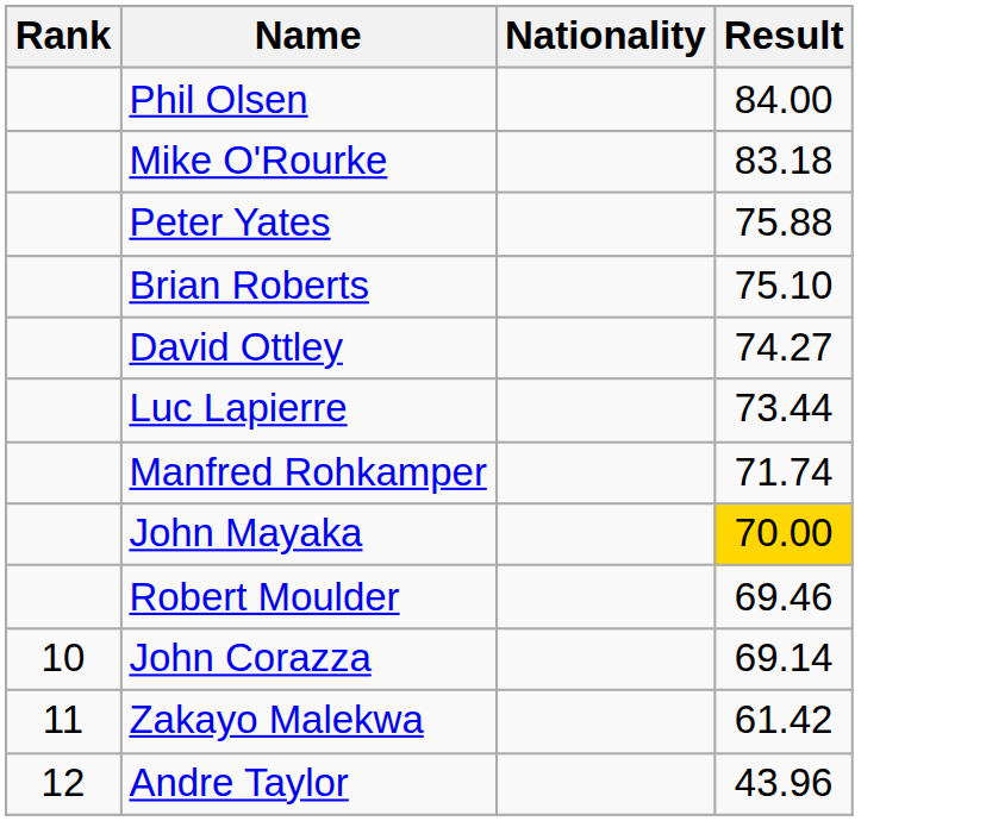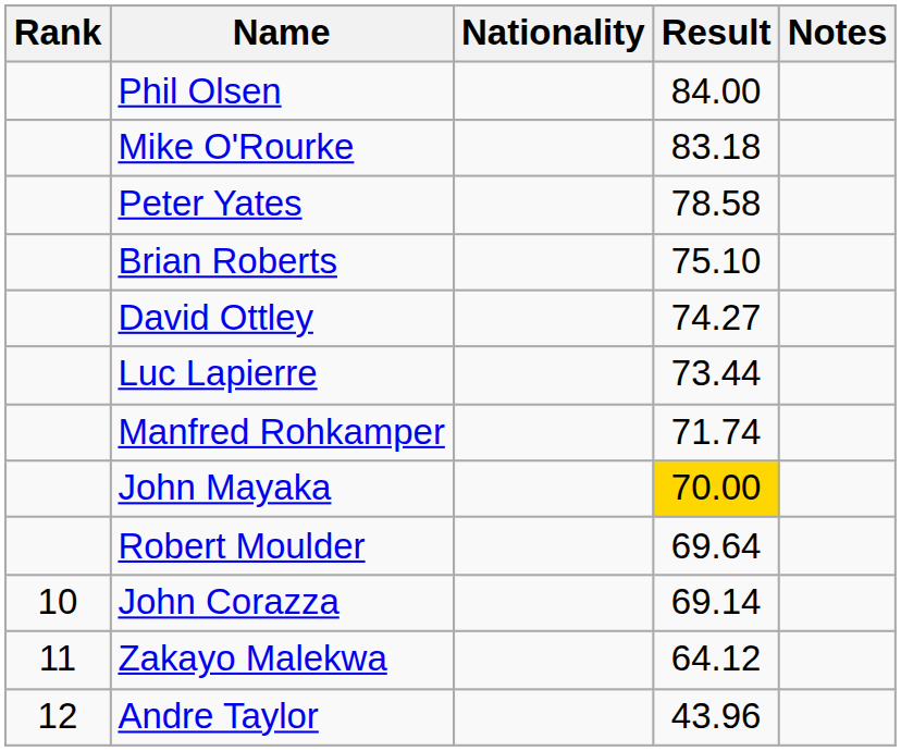+ column: Notes
Peter Yates | Result: 75.88 -> 78.58
Robert Moulder | Result: 69.46 -> 69.64
Zakayo Malekwa | Result: 61.42 -> 64.12
